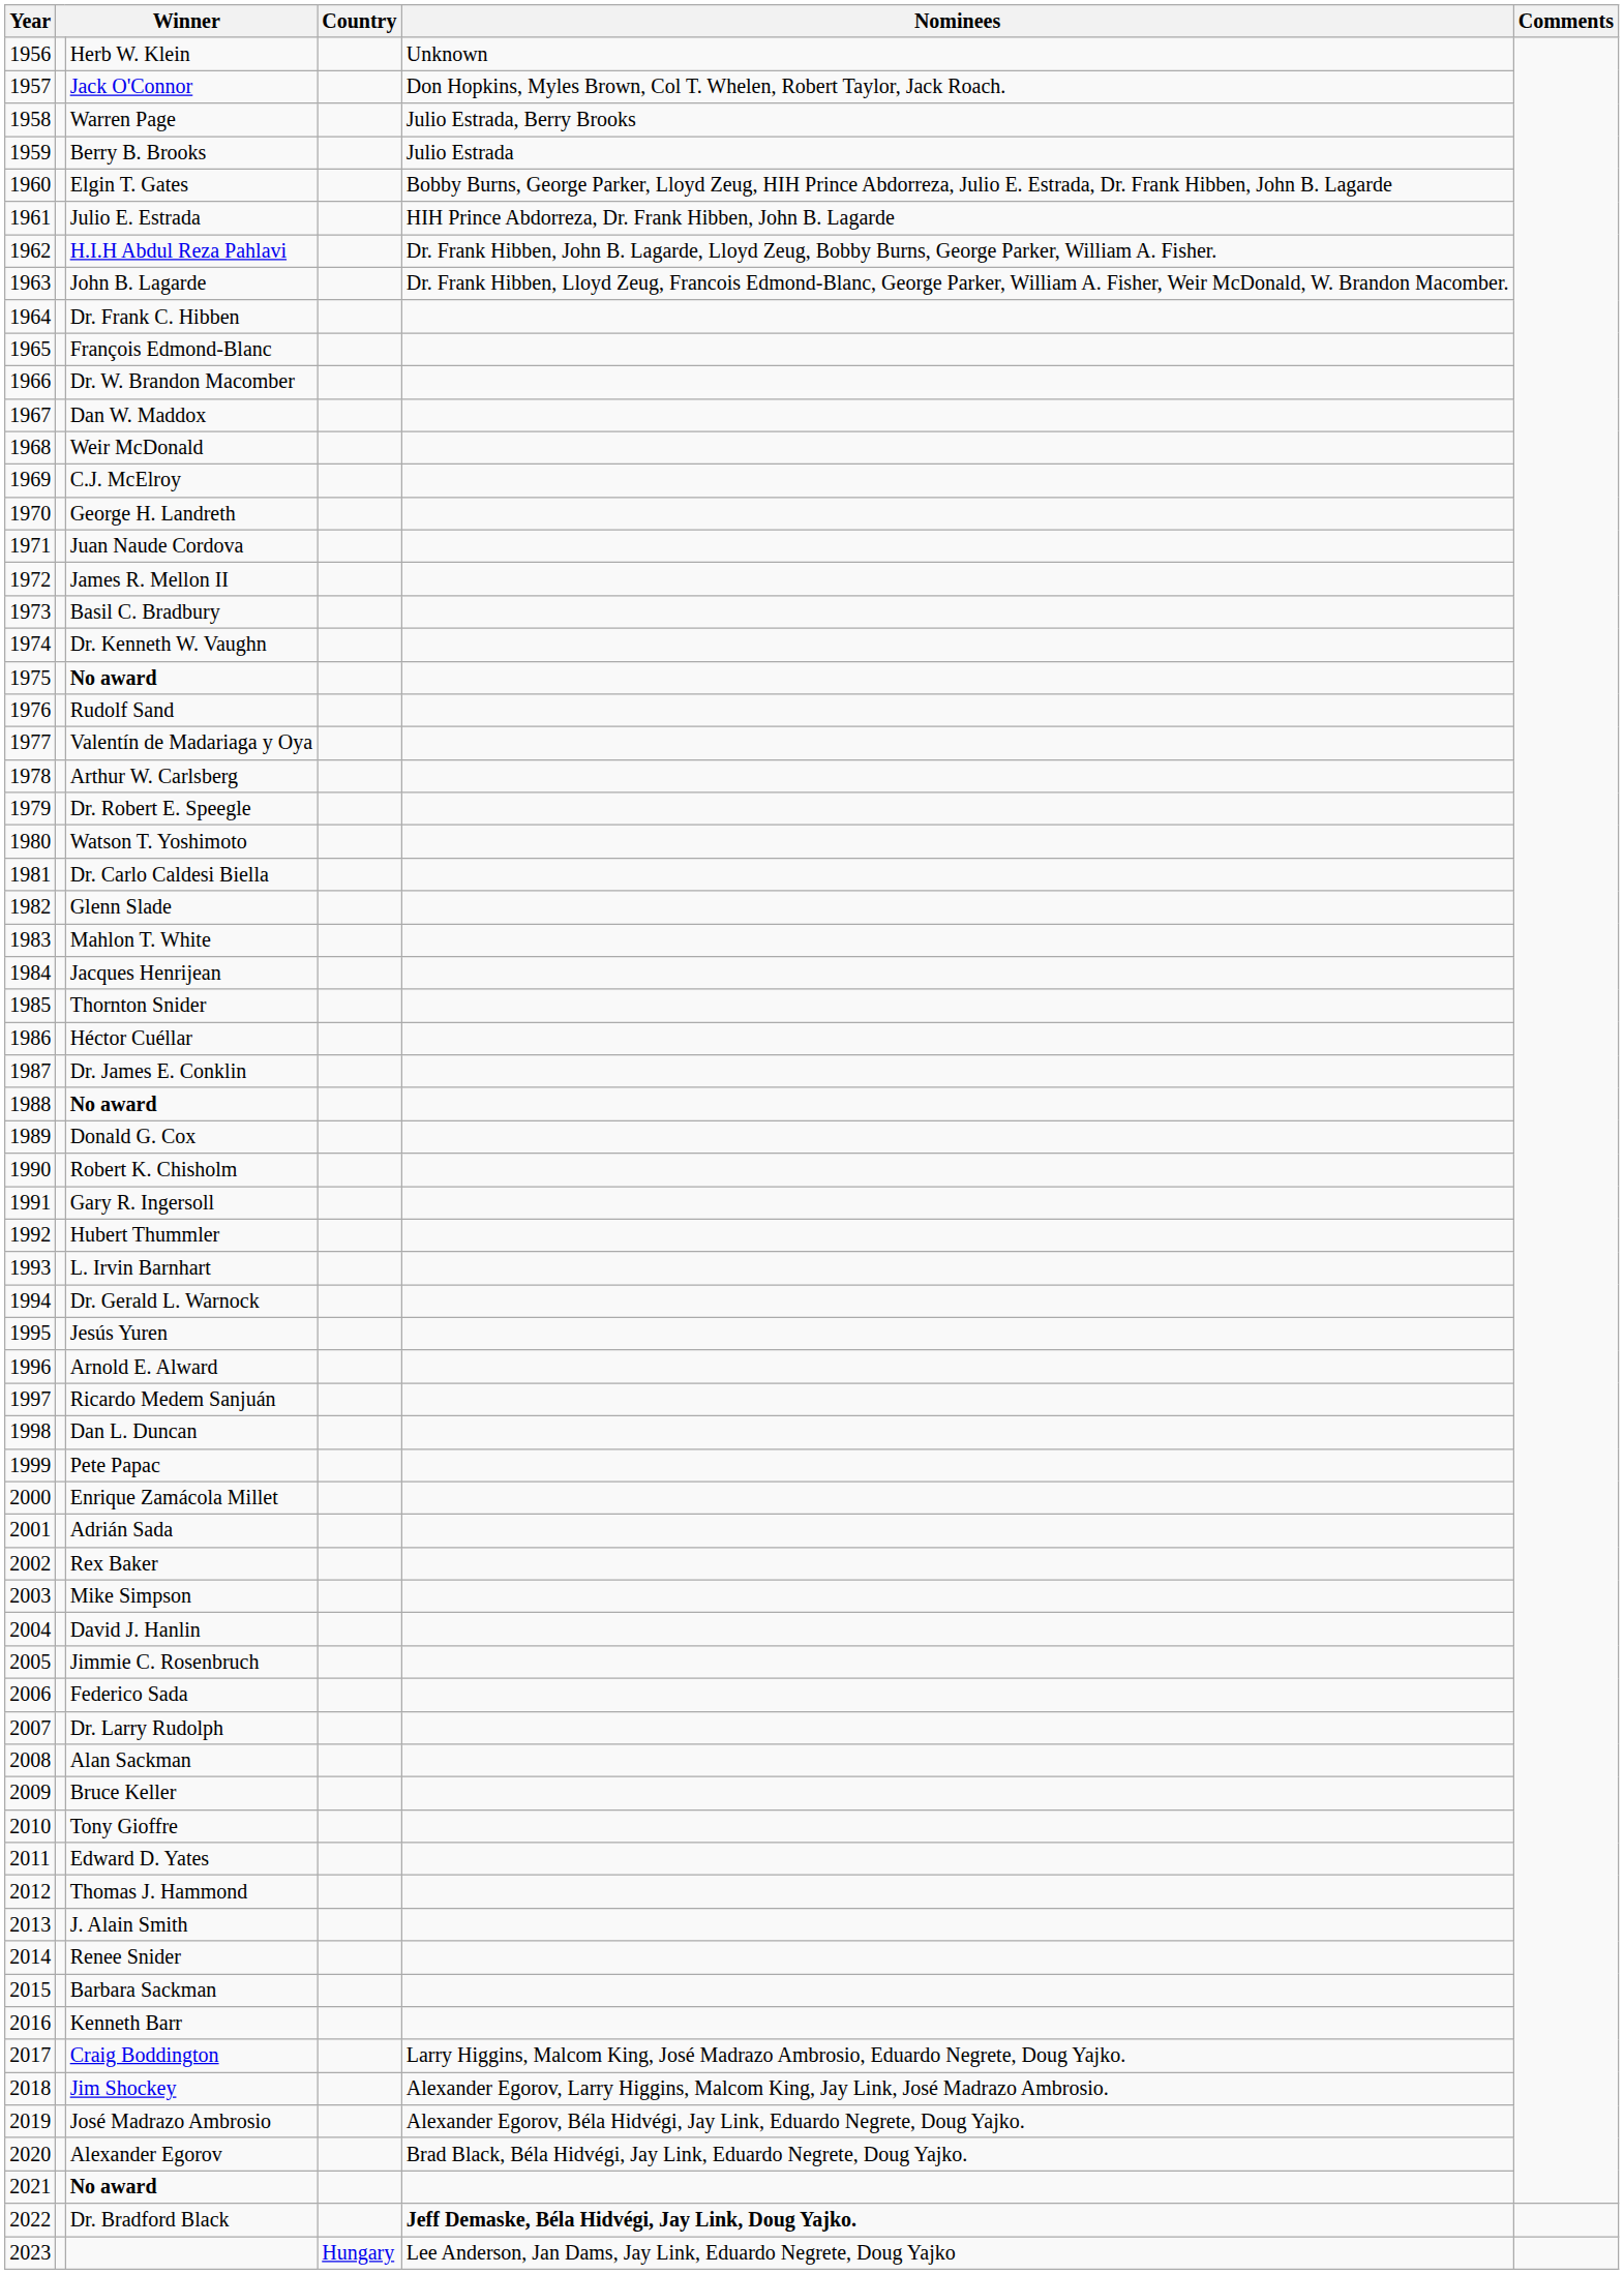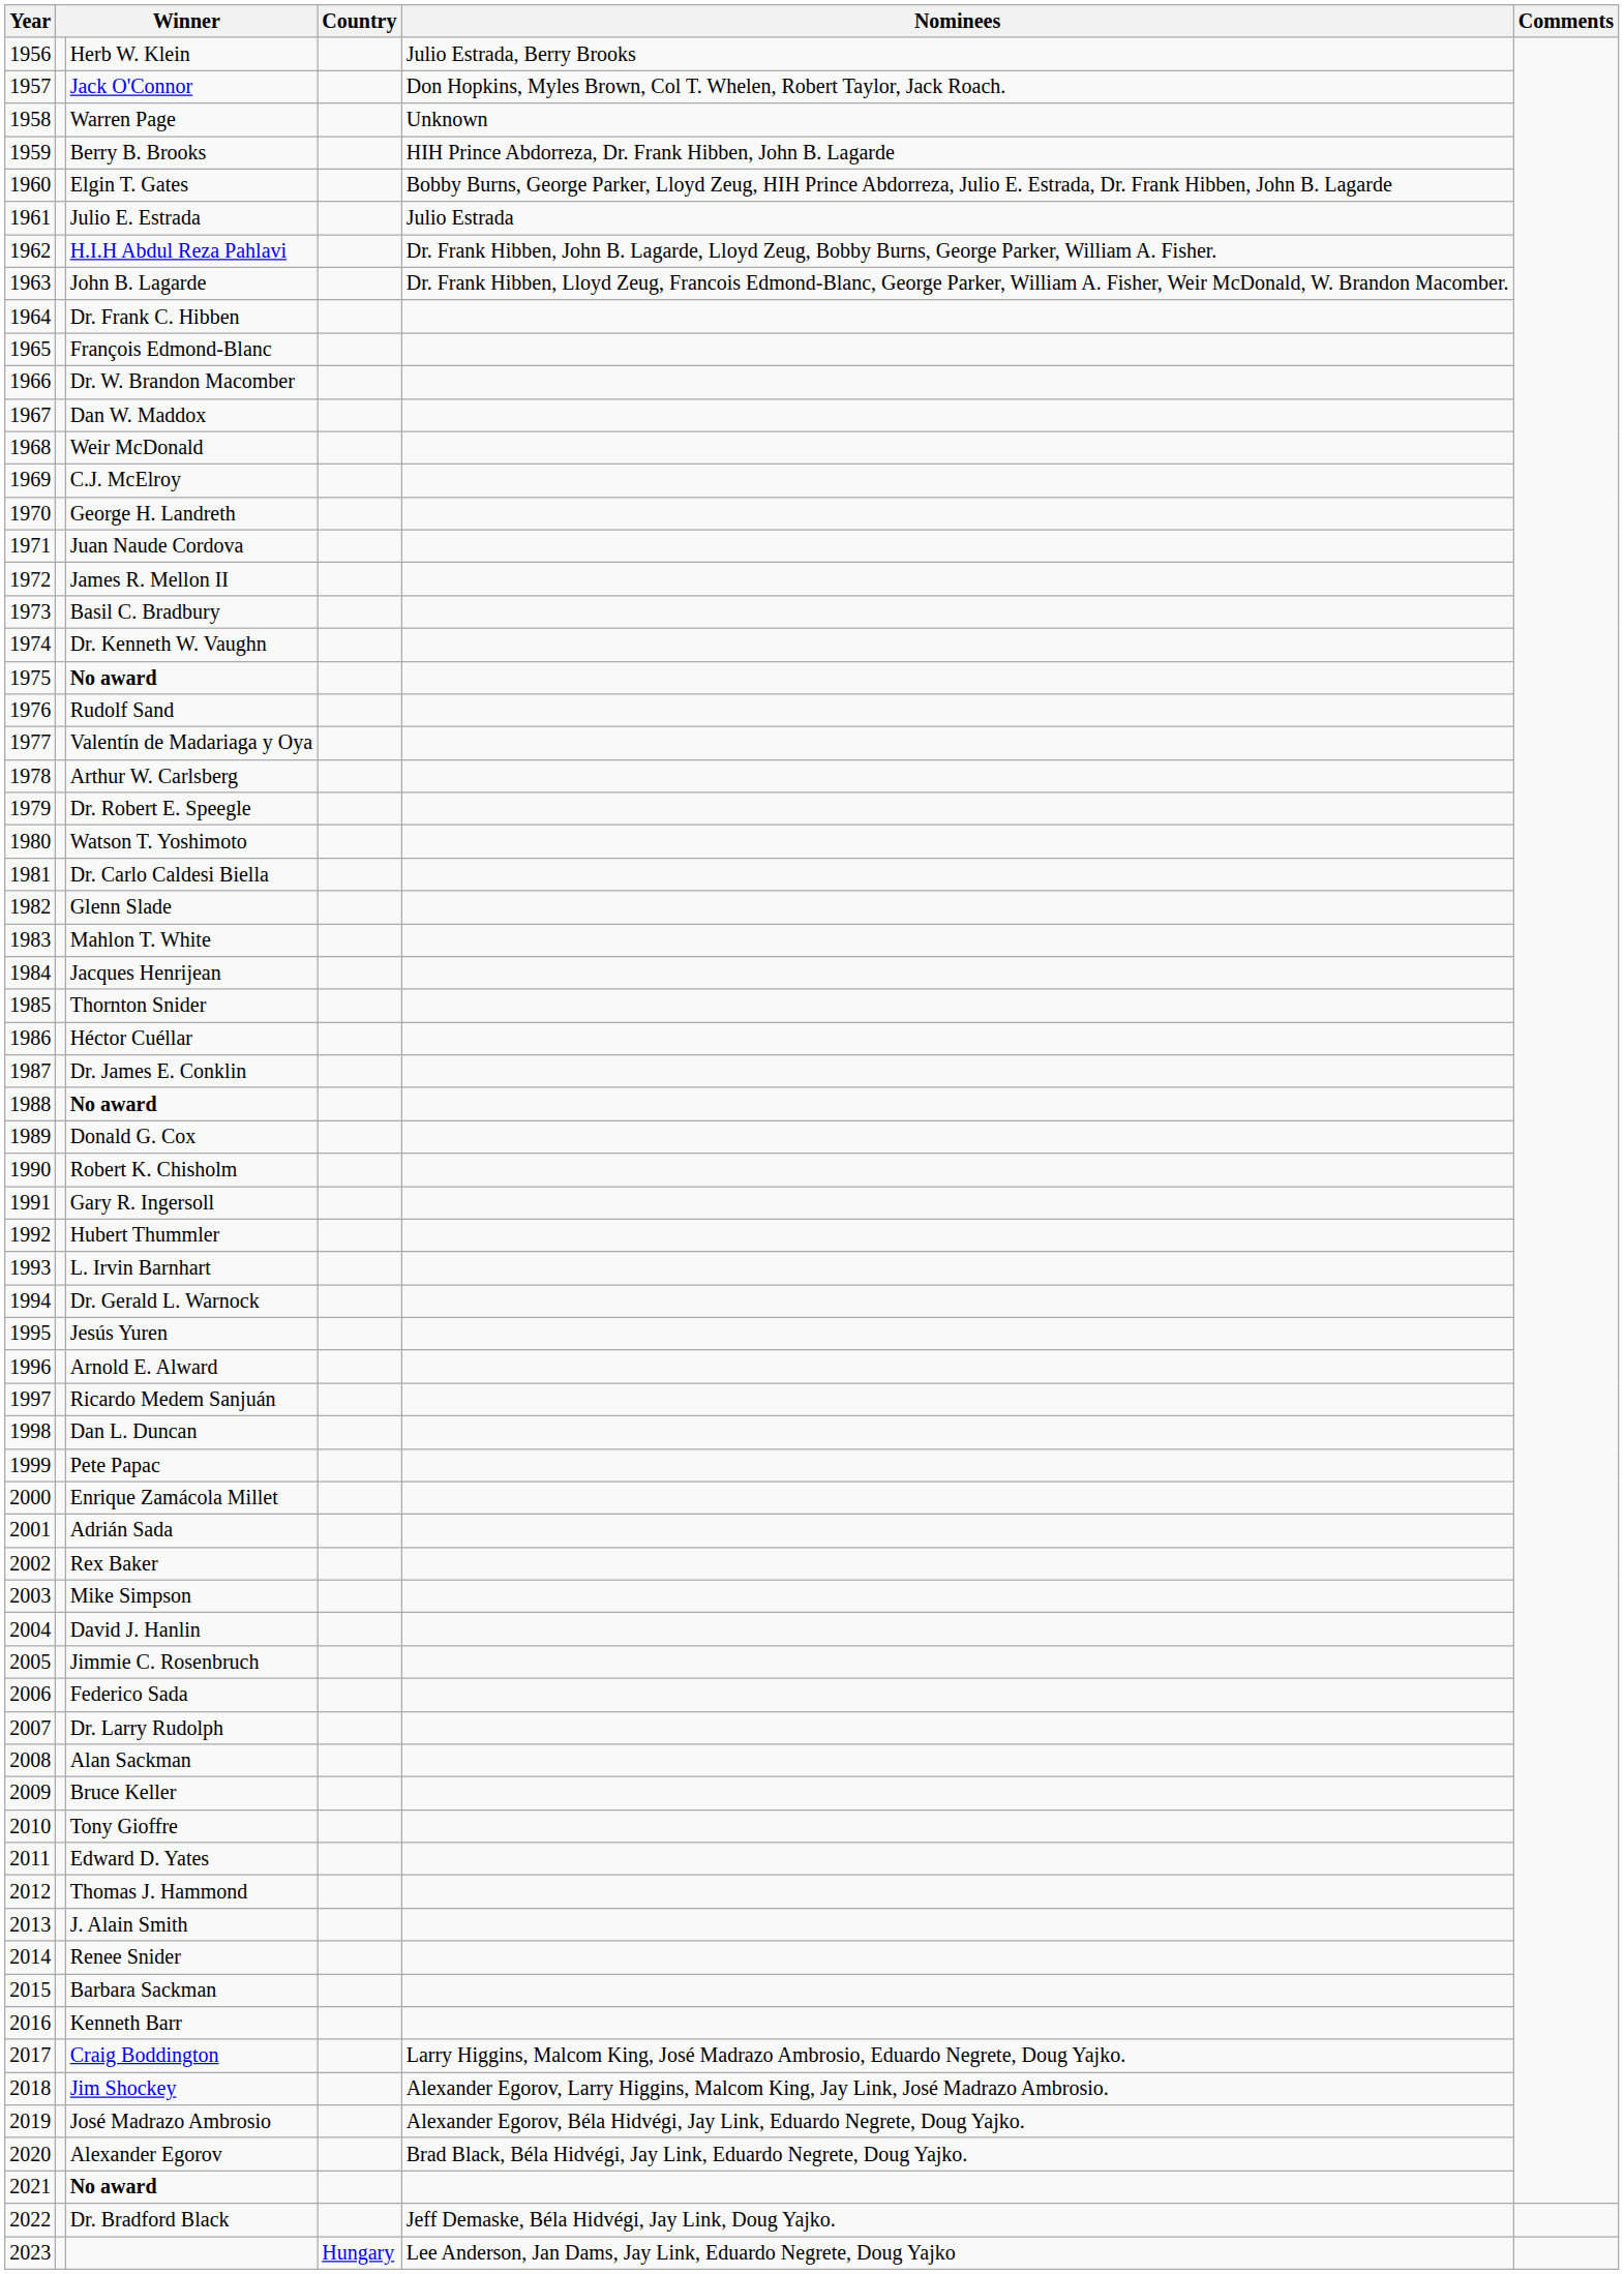Herb W. Klein | Nominees: Unknown -> Julio Estrada, Berry Brooks
Warren Page | Nominees: Julio Estrada, Berry Brooks -> Unknown
Berry B. Brooks | Nominees: Julio Estrada -> HIH Prince Abdorreza, Dr. Frank Hibben, John B. Lagarde
Julio E. Estrada | Nominees: HIH Prince Abdorreza, Dr. Frank Hibben, John B. Lagarde -> Julio Estrada
Dr. Bradford Black | Nominees: bold -> normal
